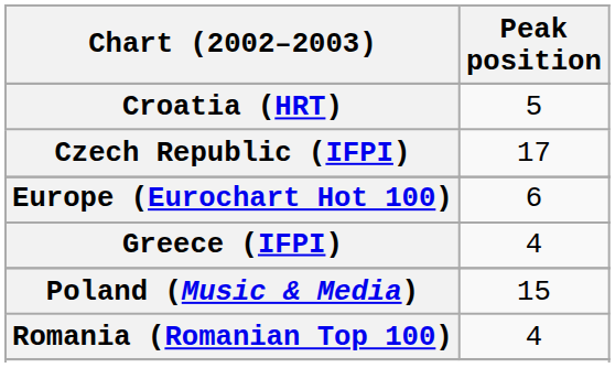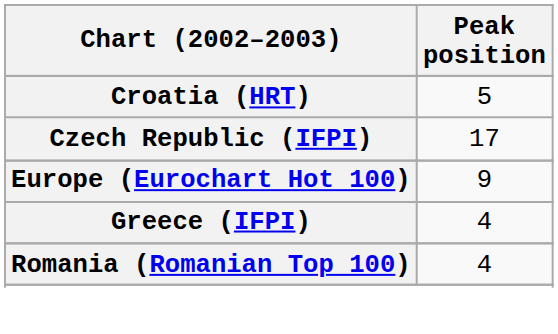Europe (Eurochart Hot 100) | Peak position: 6 -> 9
- row: Poland (Music & Media) | 15
